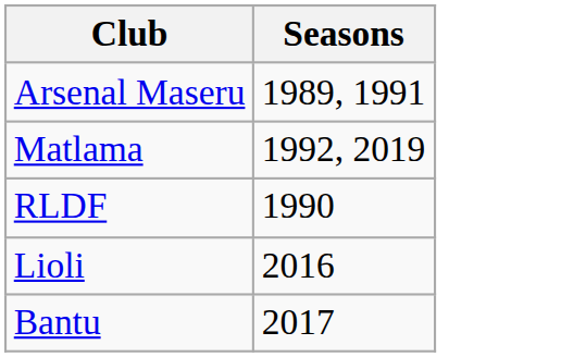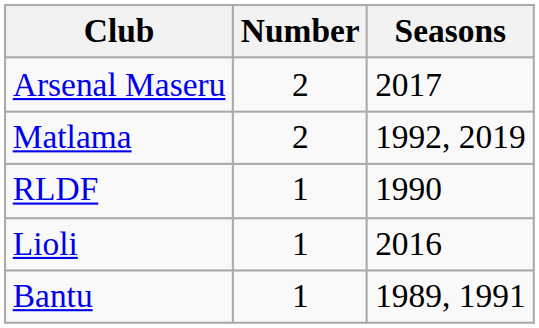+ column: Number | 2 | 2 | 1 | 1 | 1
Arsenal Maseru | Seasons: 1989, 1991 -> 2017
Bantu | Seasons: 2017 -> 1989, 1991
